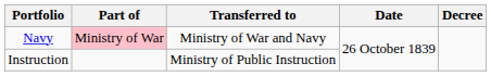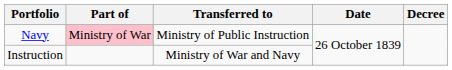Navy | Transferred to: Ministry of War and Navy -> Ministry of Public Instruction
Instruction | Transferred to: Ministry of Public Instruction -> Ministry of War and Navy
